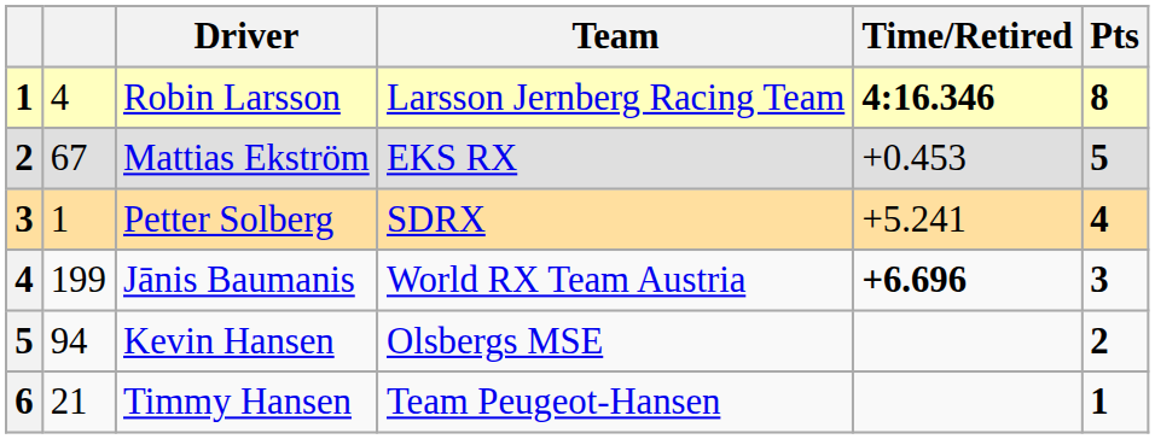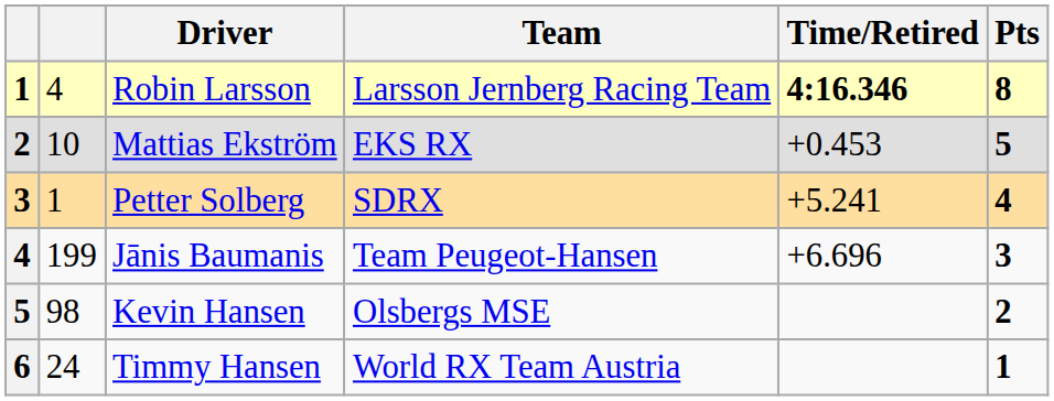Mattias Ekström | column 2: 67 -> 10
Jānis Baumanis | Team: World RX Team Austria -> Team Peugeot-Hansen
Jānis Baumanis | Time/Retired: bold -> normal
Kevin Hansen | column 2: 94 -> 98
Timmy Hansen | column 2: 21 -> 24
Timmy Hansen | Team: Team Peugeot-Hansen -> World RX Team Austria
